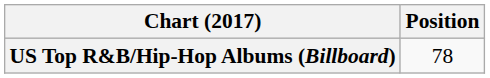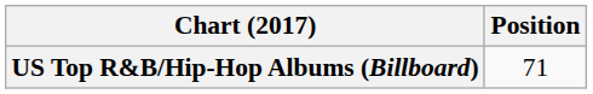US Top R&B/Hip-Hop Albums (Billboard) | Position: 78 -> 71
